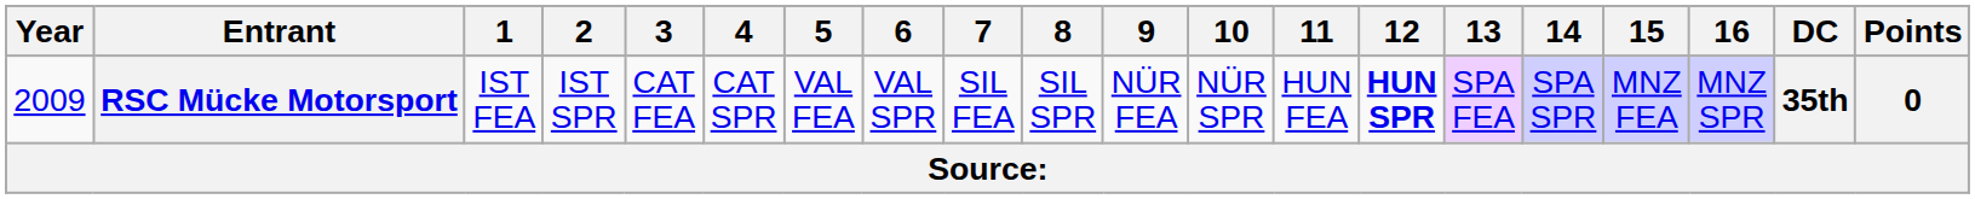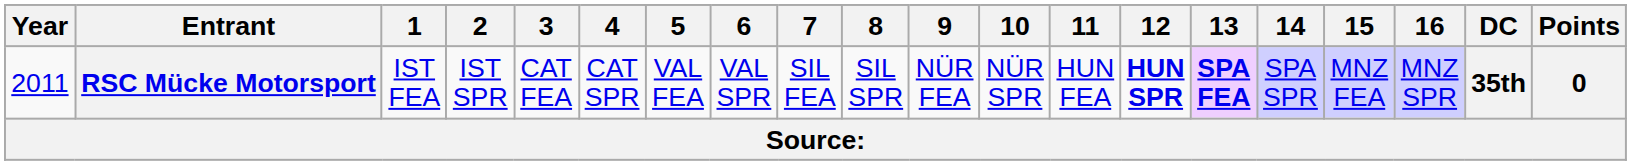RSC Mücke Motorsport | Year: 2009 -> 2011
RSC Mücke Motorsport | 13: normal -> bold
